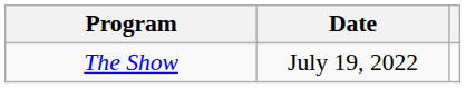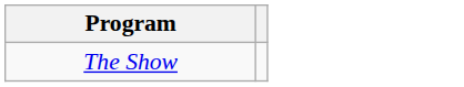- column: Date | July 19, 2022
